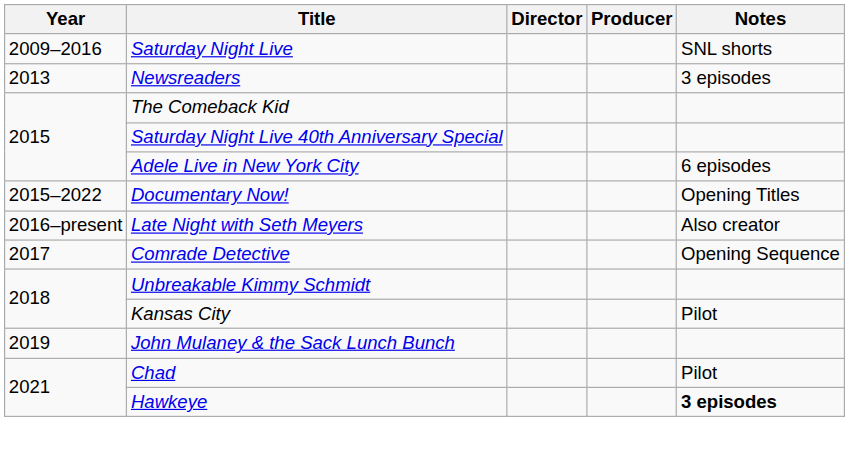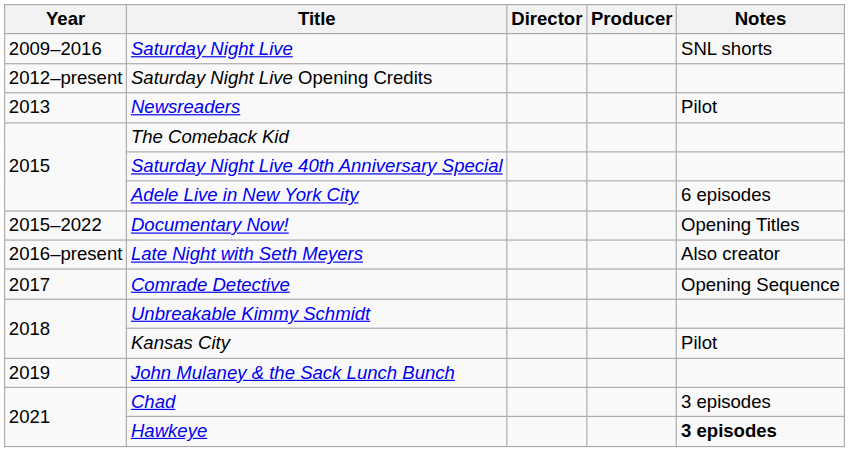+ row: 2012–present | Saturday Night Live Opening Credits
Newsreaders | Notes: 3 episodes -> Pilot
Chad | Notes: Pilot -> 3 episodes
